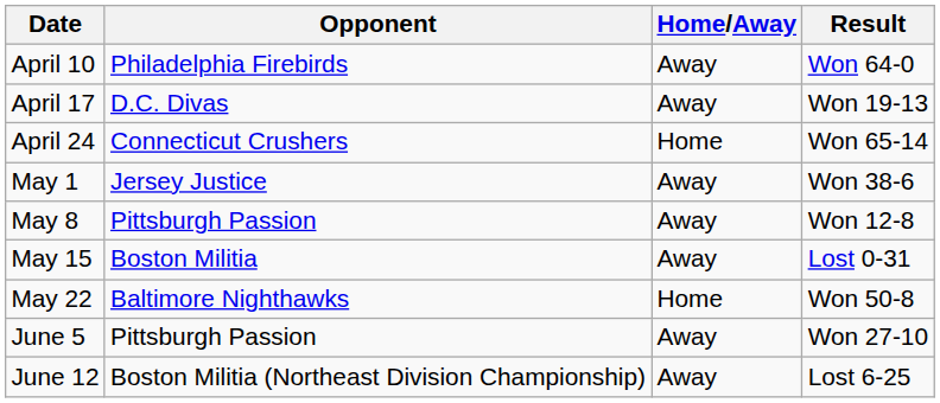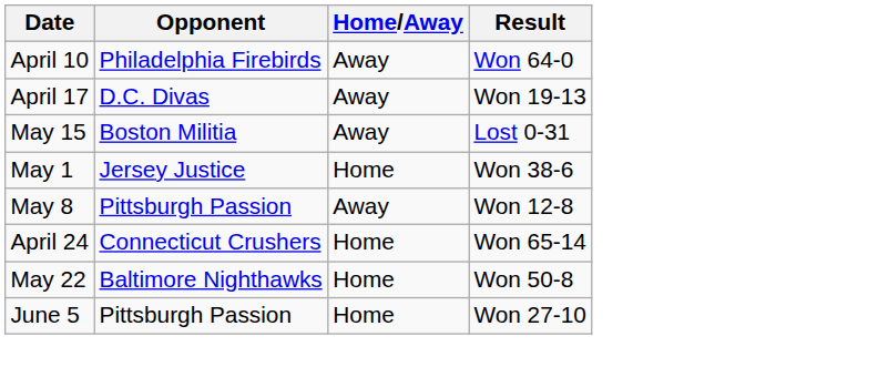rows swapped: April 24 <-> May 15
May 1 | Home/Away: Away -> Home
June 5 | Home/Away: Away -> Home
- row: June 12 | Boston Militia (Northeast Division Championship) | Away | Lost 6-25
